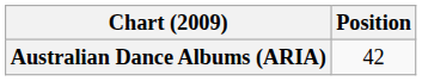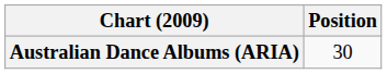Australian Dance Albums (ARIA) | Position: 42 -> 30
